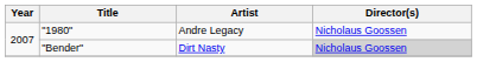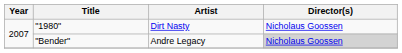"1980" | Artist: Andre Legacy -> Dirt Nasty
"Bender" | Artist: Dirt Nasty -> Andre Legacy
